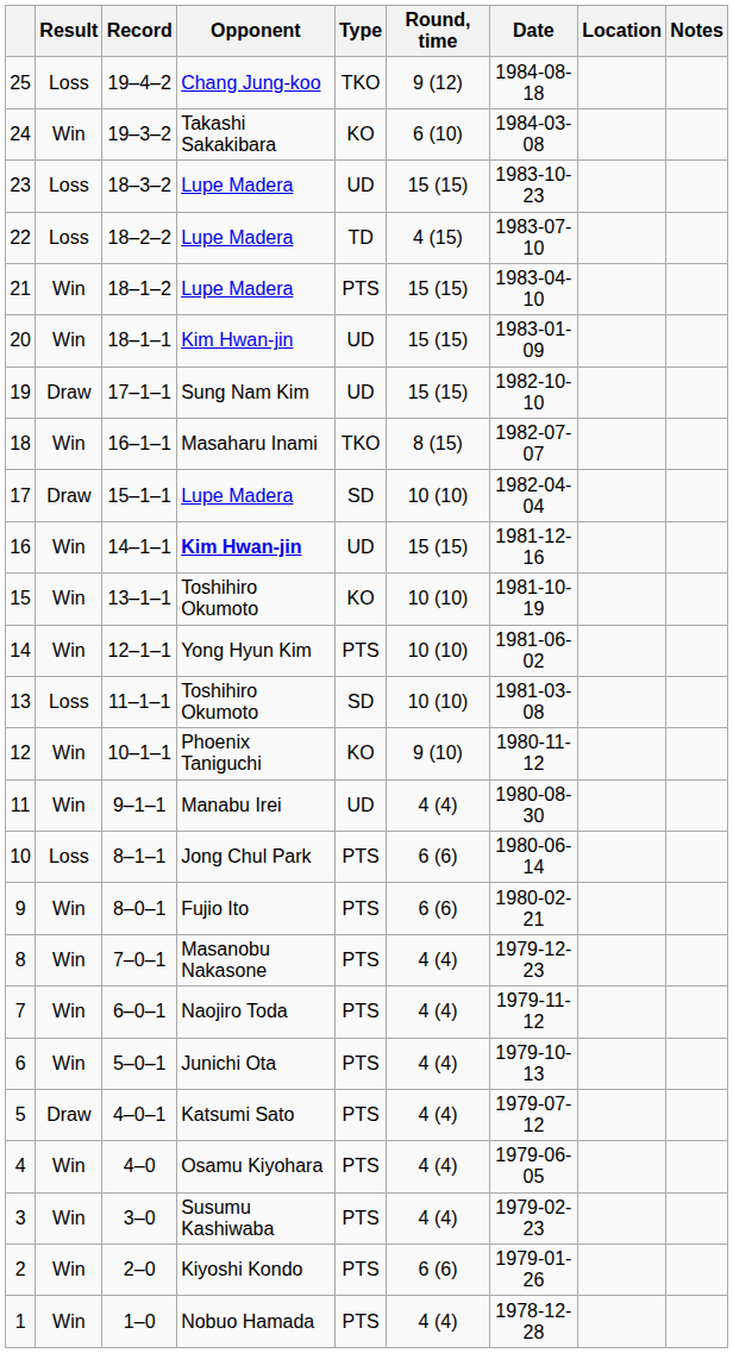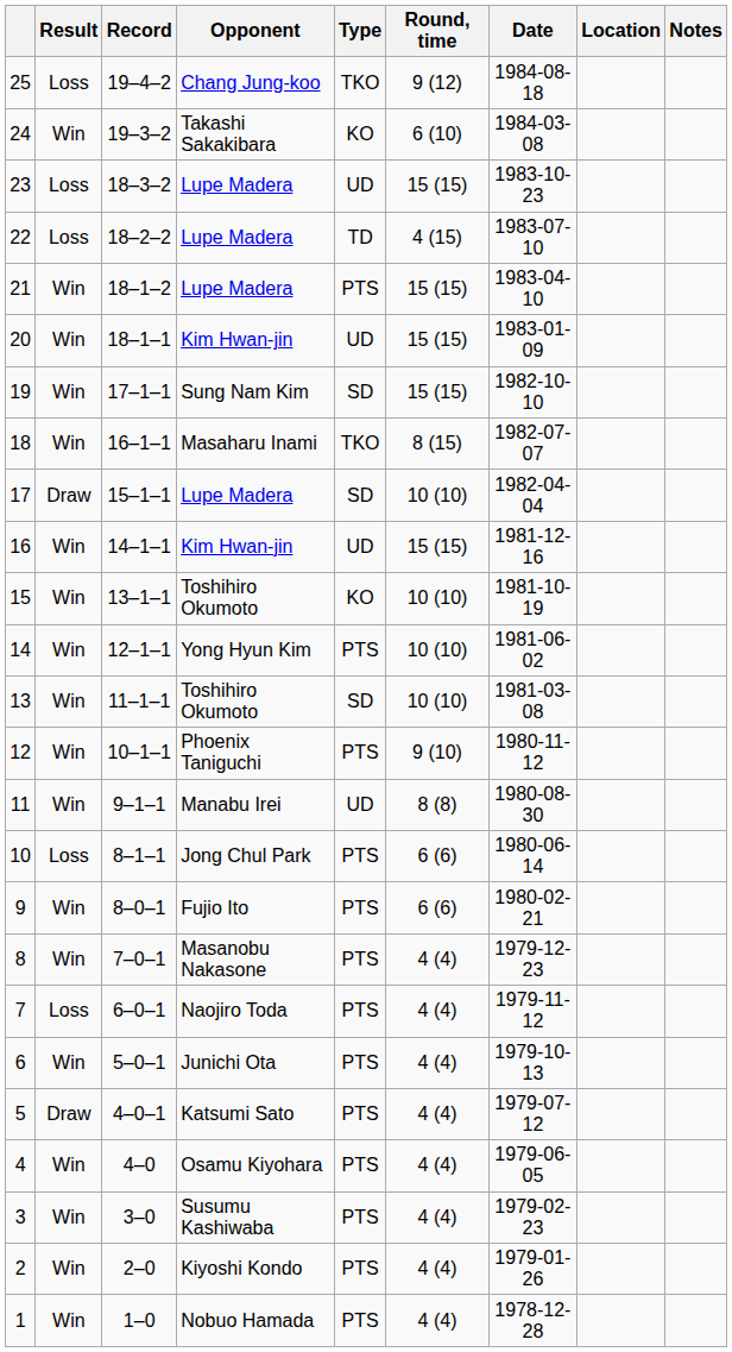19 | Result: Draw -> Win
19 | Type: UD -> SD
16 | Opponent: bold -> normal
13 | Result: Loss -> Win
12 | Type: KO -> PTS
11 | Round, time: 4 (4) -> 8 (8)
7 | Result: Win -> Loss
2 | Round, time: 6 (6) -> 4 (4)
